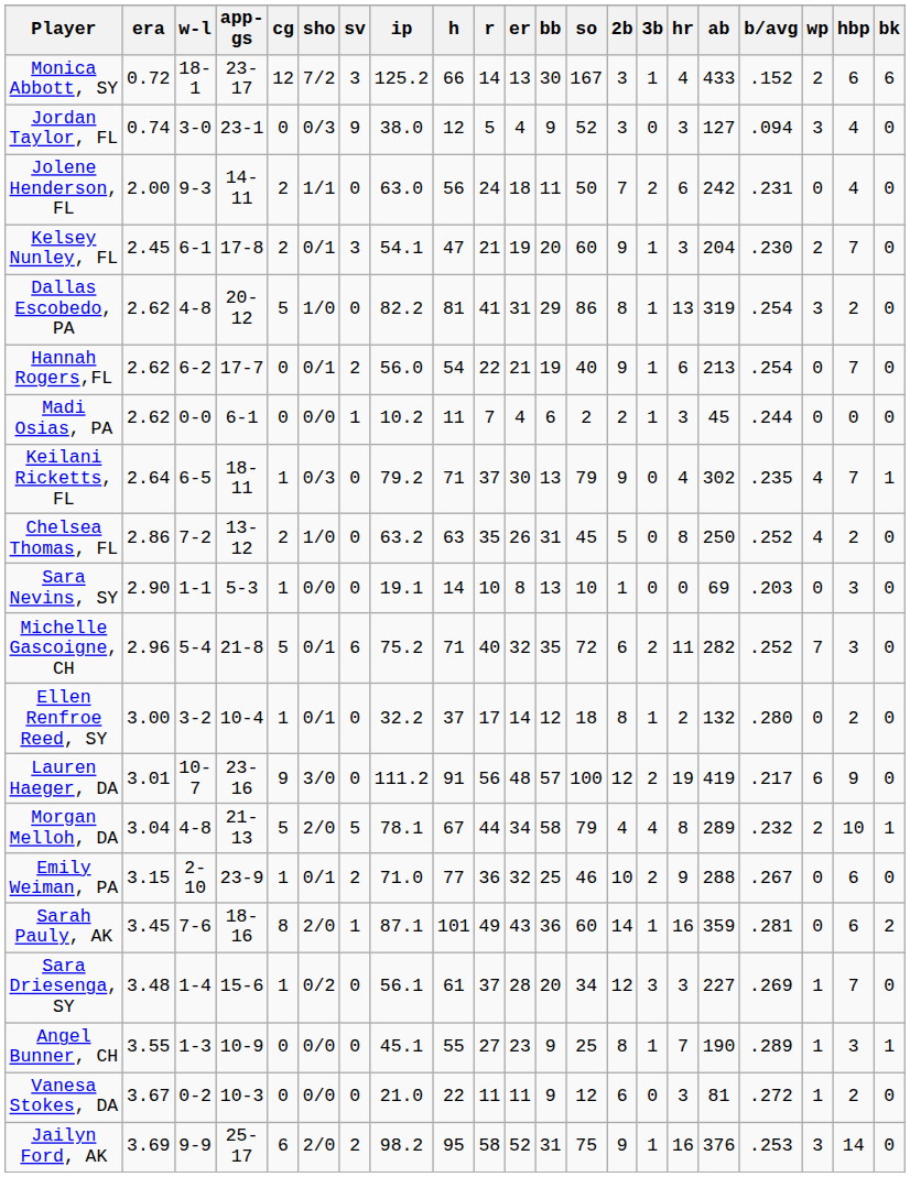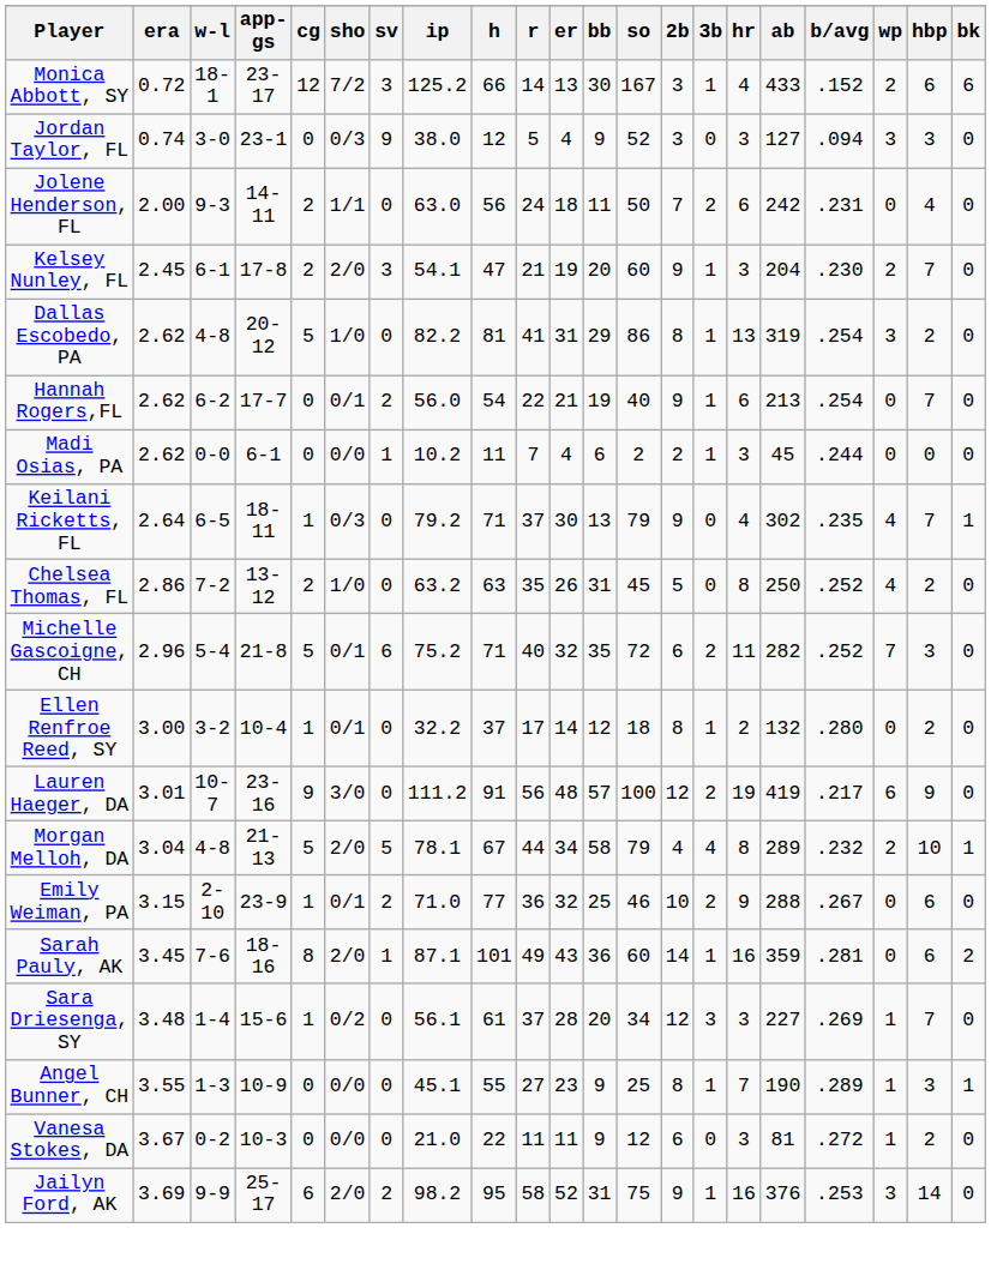Jordan Taylor, FL | hbp: 4 -> 3
Kelsey Nunley, FL | sho: 0/1 -> 2/0
- row: Sara Nevins, SY | 2.90 | 1-1 | 5-3 | 1 | 0/0 | 0 | 19.1 | 14 | 10 | 8 | 13 | 10 | 1 | 0 | 0 | 69 | .203 | 0 | 3 | 0
